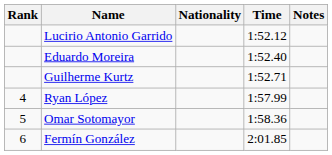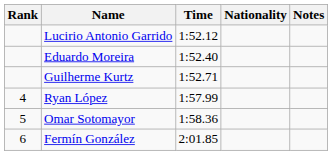columns swapped: Nationality <-> Time
